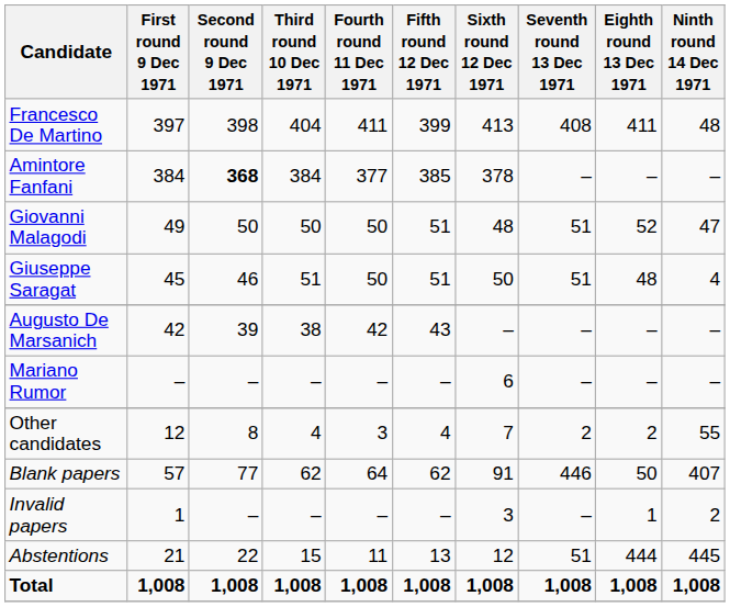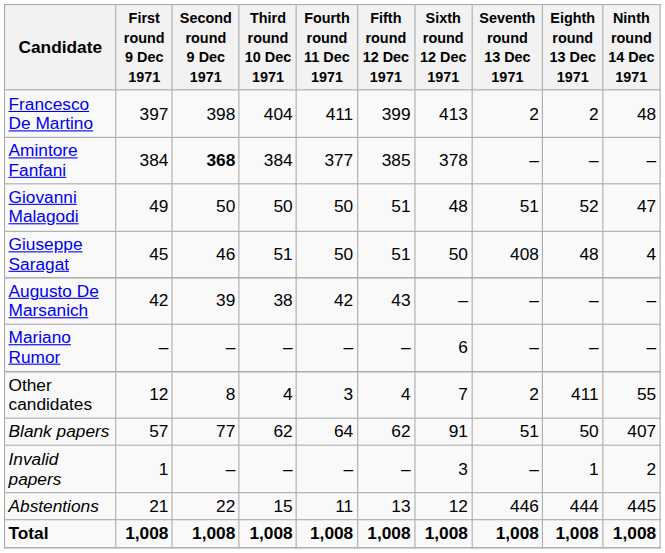Francesco De Martino | Seventh round 13 Dec 1971: 408 -> 2
Francesco De Martino | Eighth round 13 Dec 1971: 411 -> 2
Giuseppe Saragat | Seventh round 13 Dec 1971: 51 -> 408
Other candidates | Eighth round 13 Dec 1971: 2 -> 411
Blank papers | Seventh round 13 Dec 1971: 446 -> 51
Abstentions | Seventh round 13 Dec 1971: 51 -> 446
